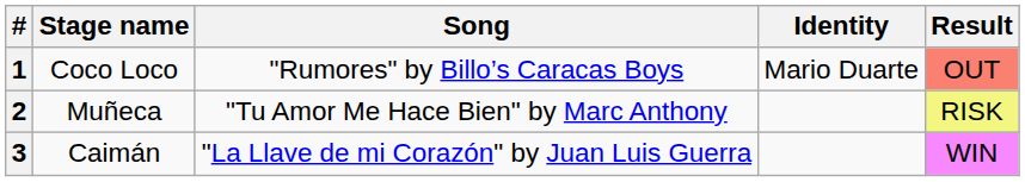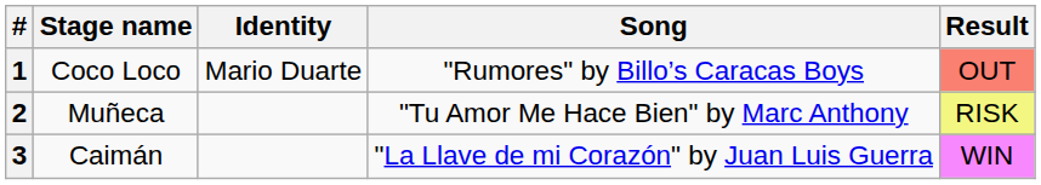columns swapped: Song <-> Identity
